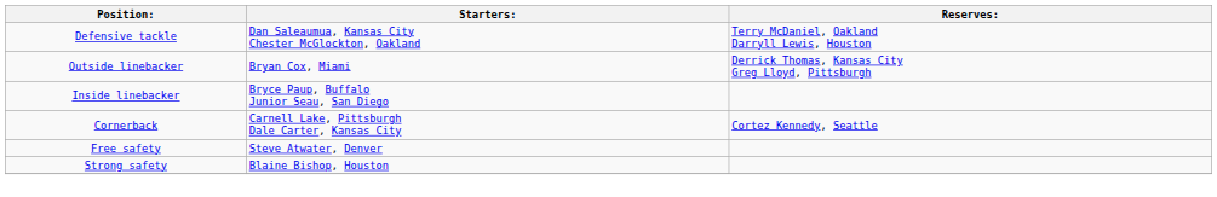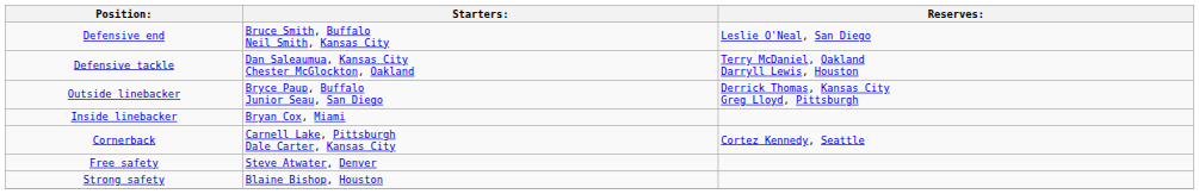+ row: Defensive end | Bruce Smith, Buffalo Neil Smith, Kansas City | Leslie O'Neal, San Diego
Outside linebacker | Starters:: Bryan Cox, Miami -> Bryce Paup, Buffalo Junior Seau, San Diego
Inside linebacker | Starters:: Bryce Paup, Buffalo Junior Seau, San Diego -> Bryan Cox, Miami
